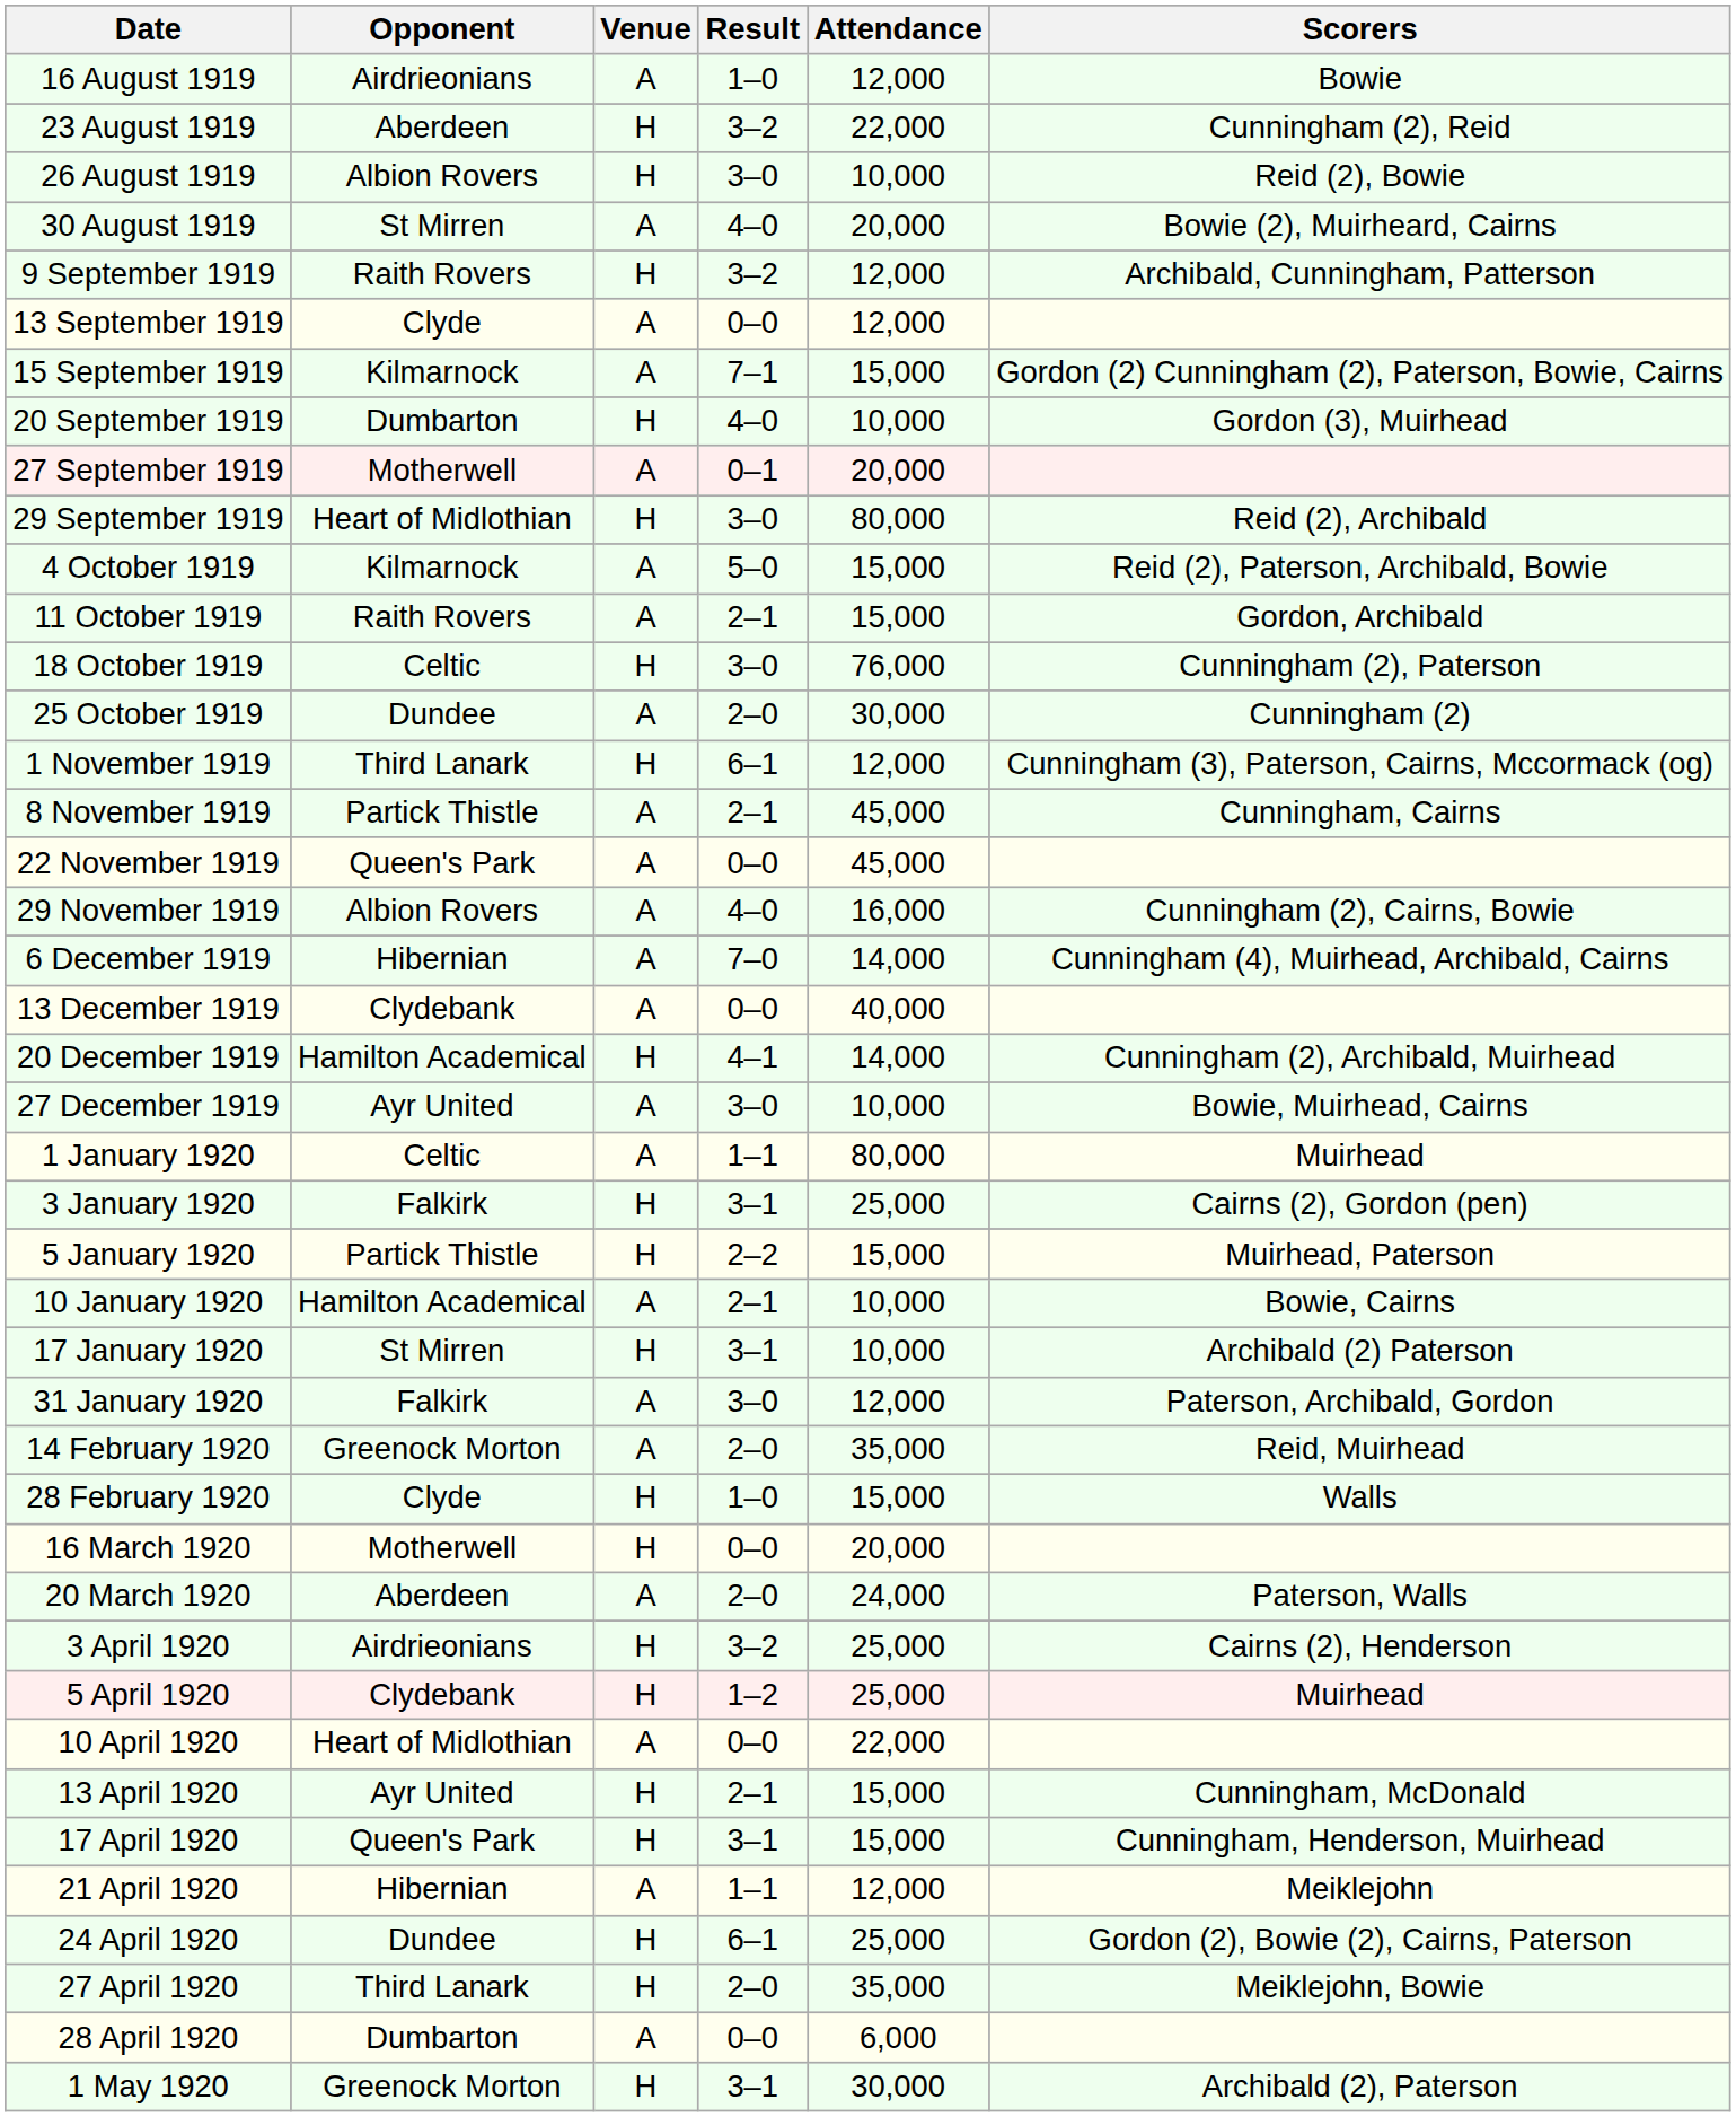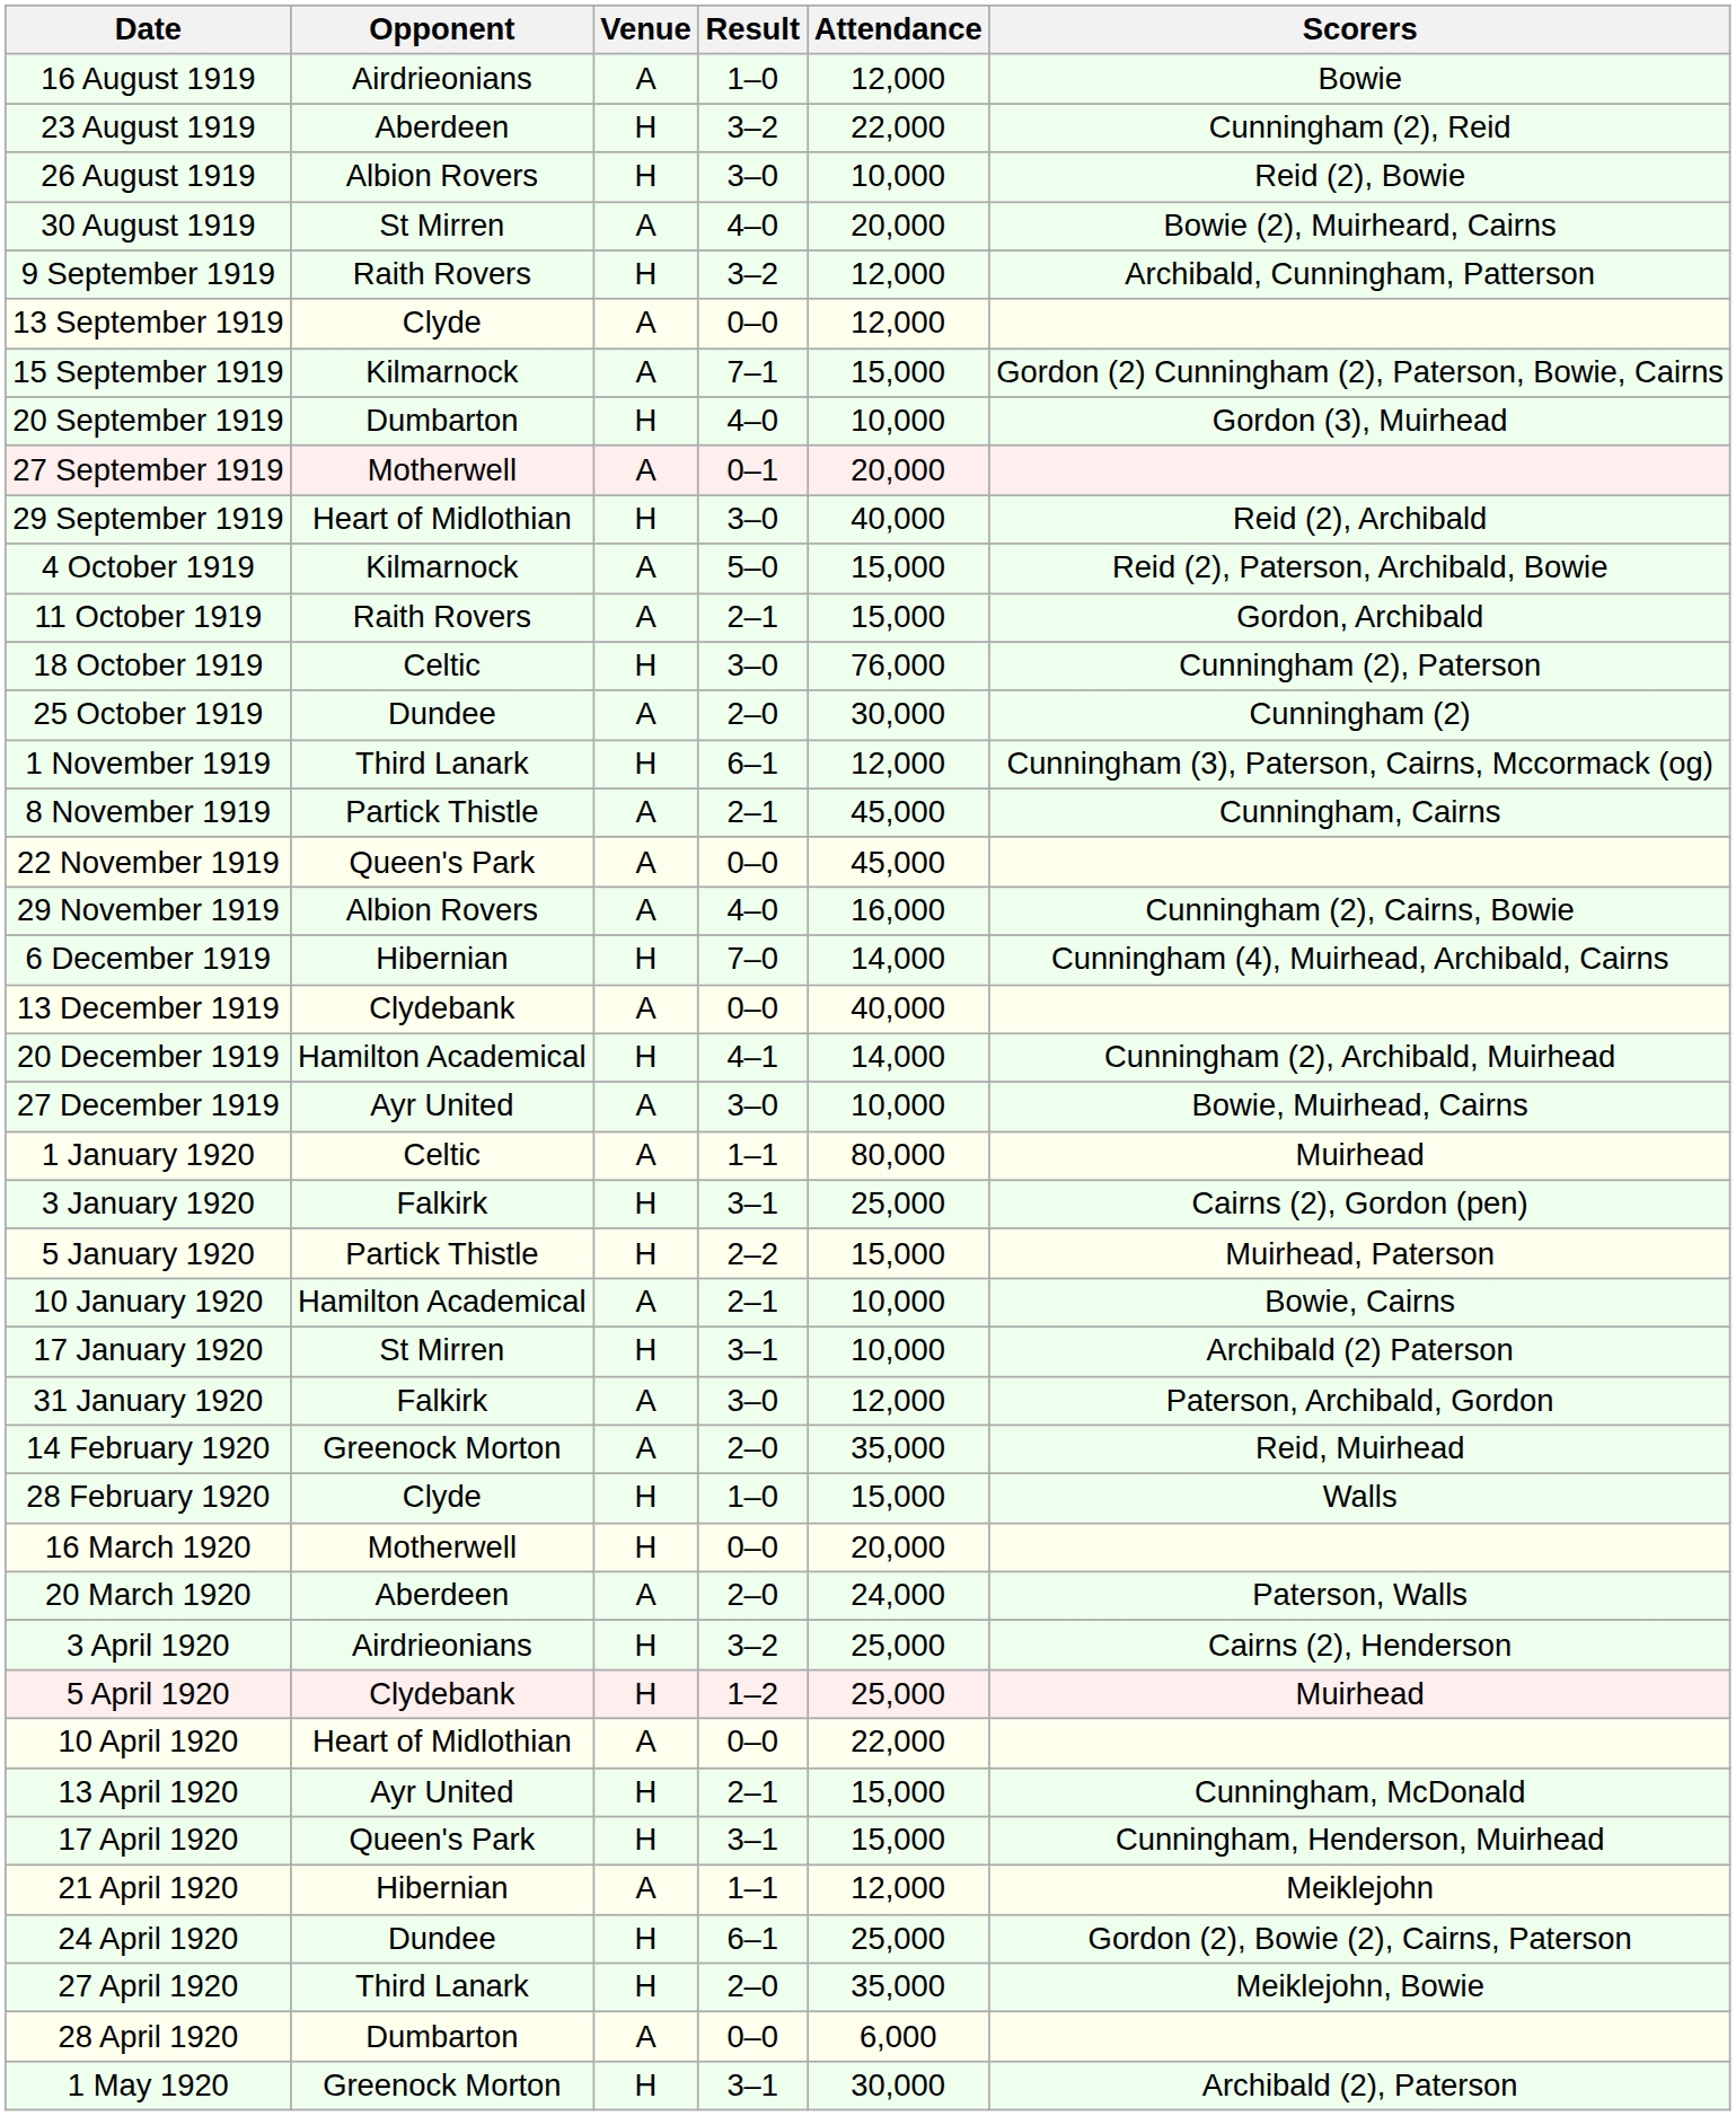29 September 1919 | Attendance: 80,000 -> 40,000
6 December 1919 | Venue: A -> H
